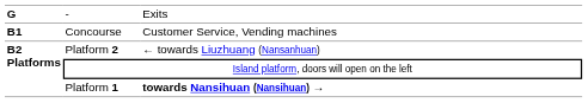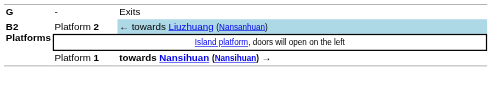- row: B1 | Concourse | Customer Service, Vending machines
Platform 2 | column 3: no background -> lightblue background
